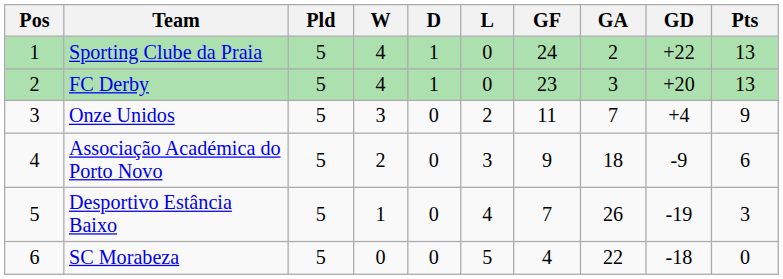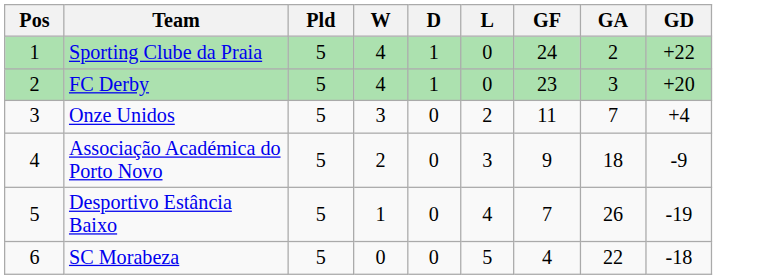- column: Pts | 13 | 13 | 9 | 6 | 3 | 0
